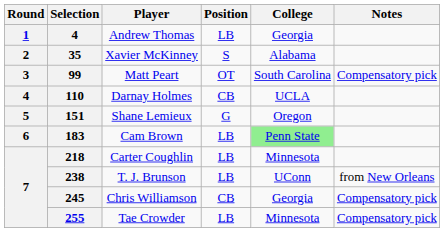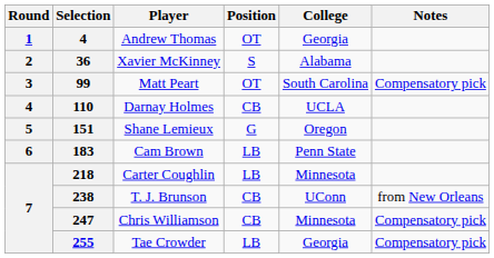Andrew Thomas | Position: LB -> OT
Xavier McKinney | Selection: 35 -> 36
Cam Brown | College: lightgreen background -> no background
T. J. Brunson | Position: LB -> CB
Chris Williamson | Selection: 245 -> 247
Chris Williamson | College: Georgia -> Minnesota
Tae Crowder | College: Minnesota -> Georgia
